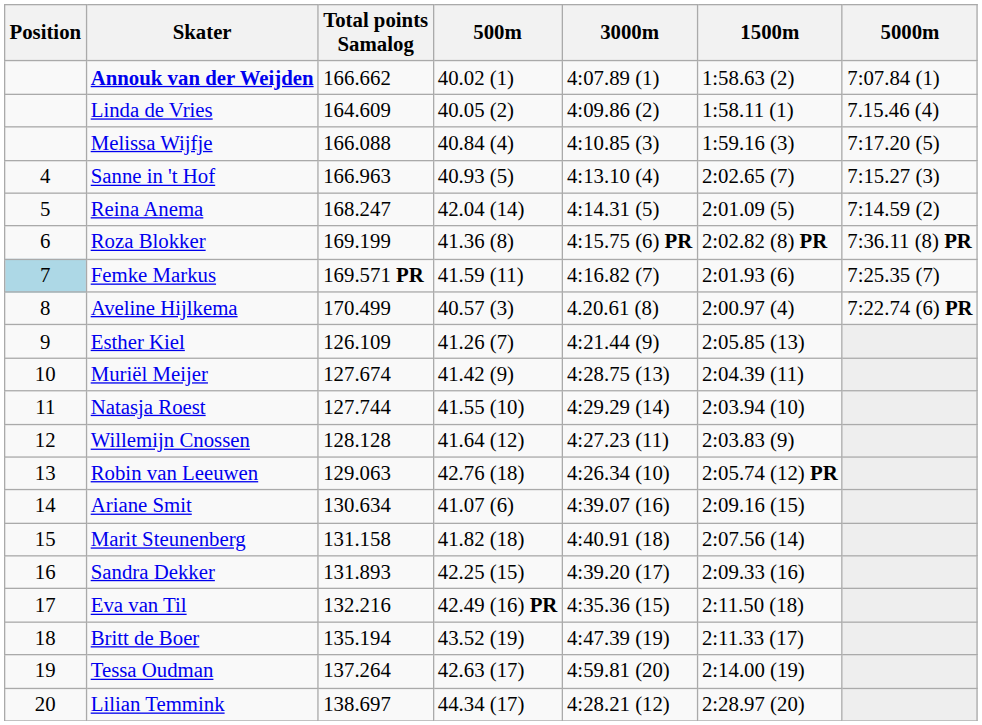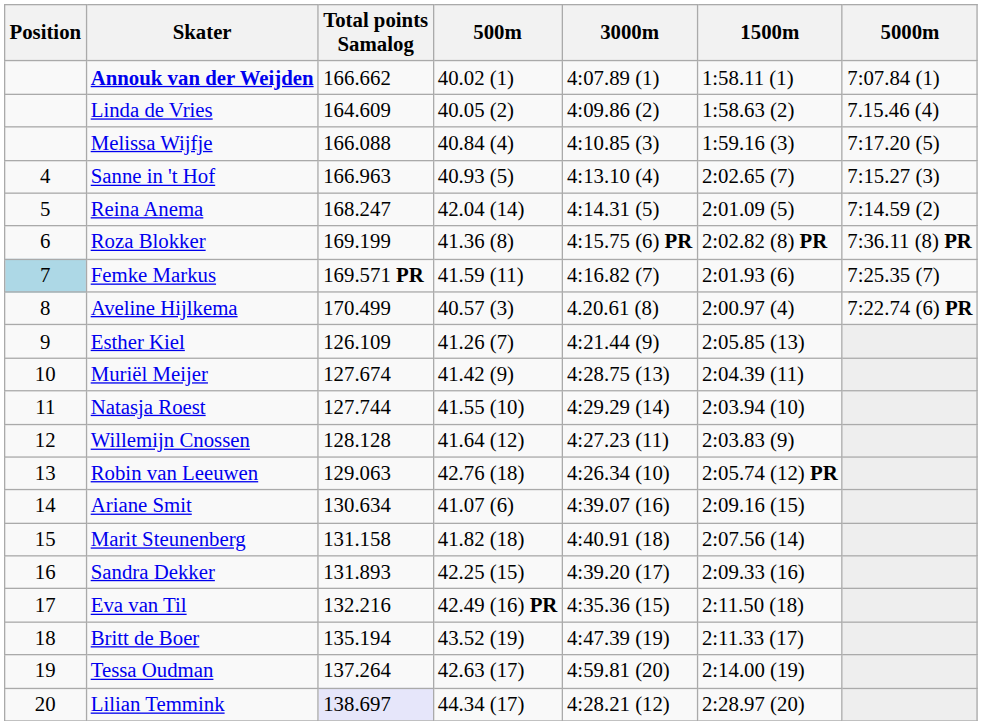Annouk van der Weijden | 1500m: 1:58.63 (2) -> 1:58.11 (1)
Linda de Vries | 1500m: 1:58.11 (1) -> 1:58.63 (2)
Lilian Temmink | Total points Samalog: no background -> lavender background
